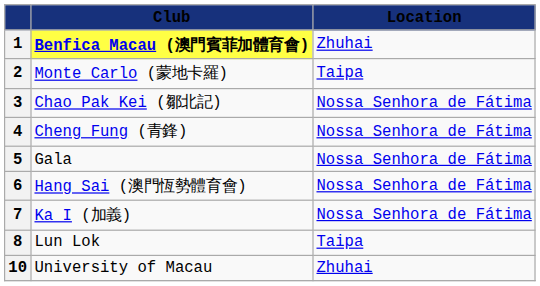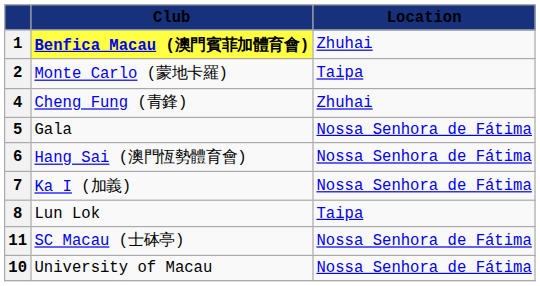- row: 3 | Chao Pak Kei (鄒北記) | Nossa Senhora de Fátima
4 | Location: Nossa Senhora de Fátima -> Zhuhai
+ row: 11 | SC Macau (士砵亭) | Nossa Senhora de Fátima
10 | Location: Zhuhai -> Nossa Senhora de Fátima
